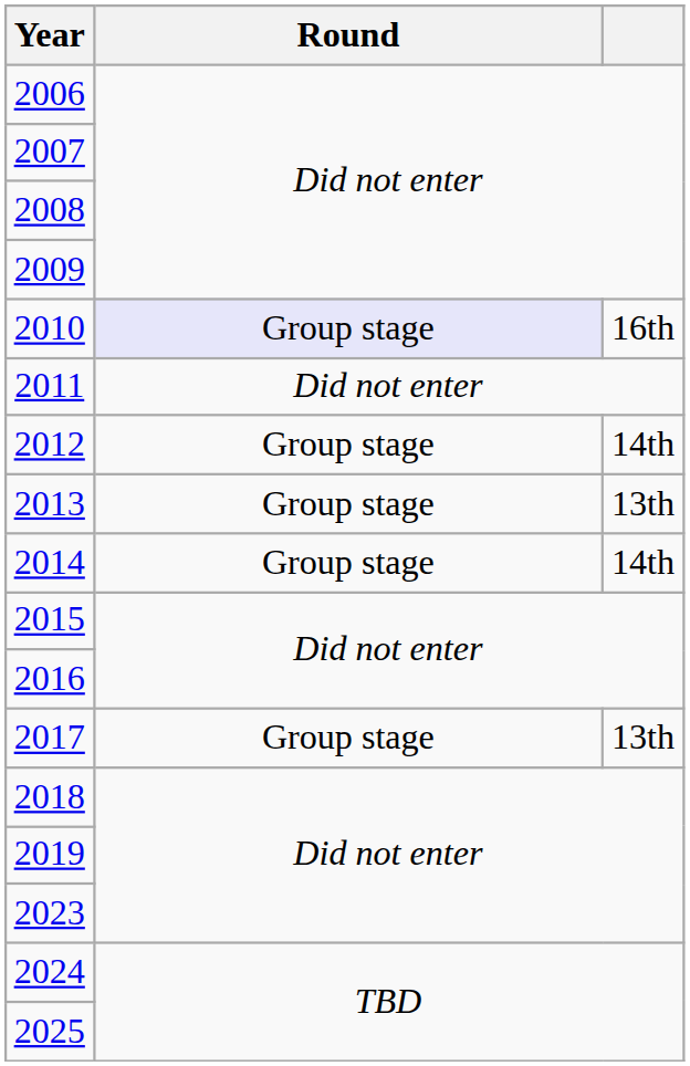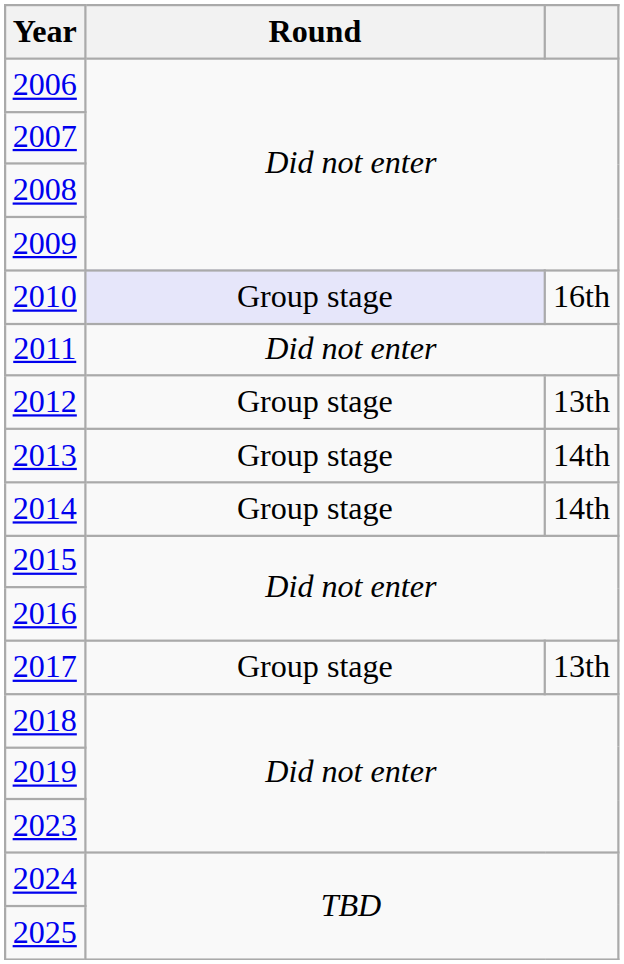2012 | column 3: 14th -> 13th
2013 | column 3: 13th -> 14th
